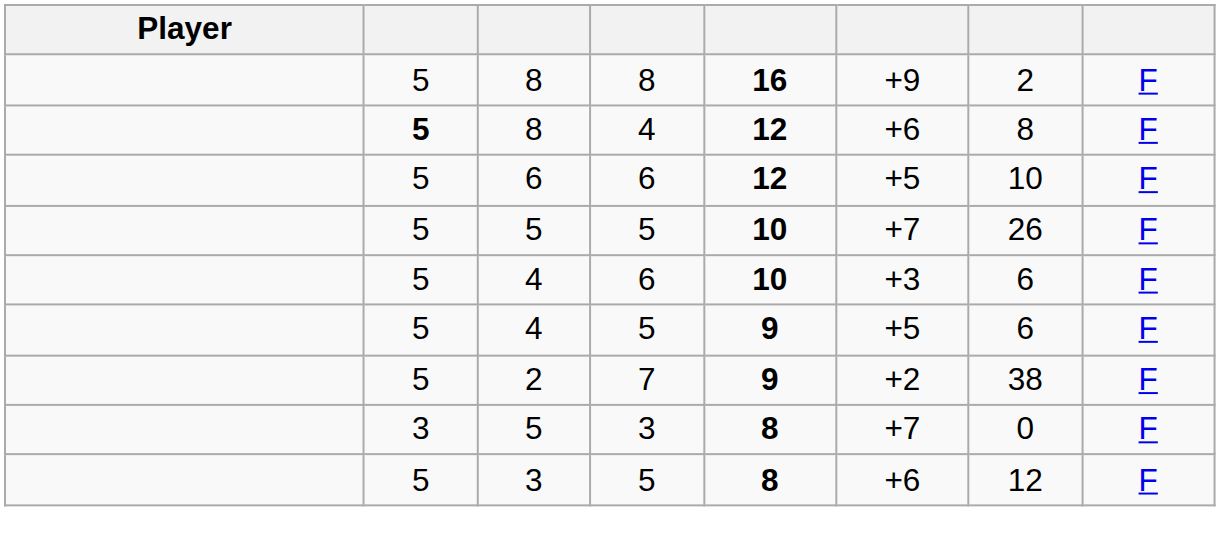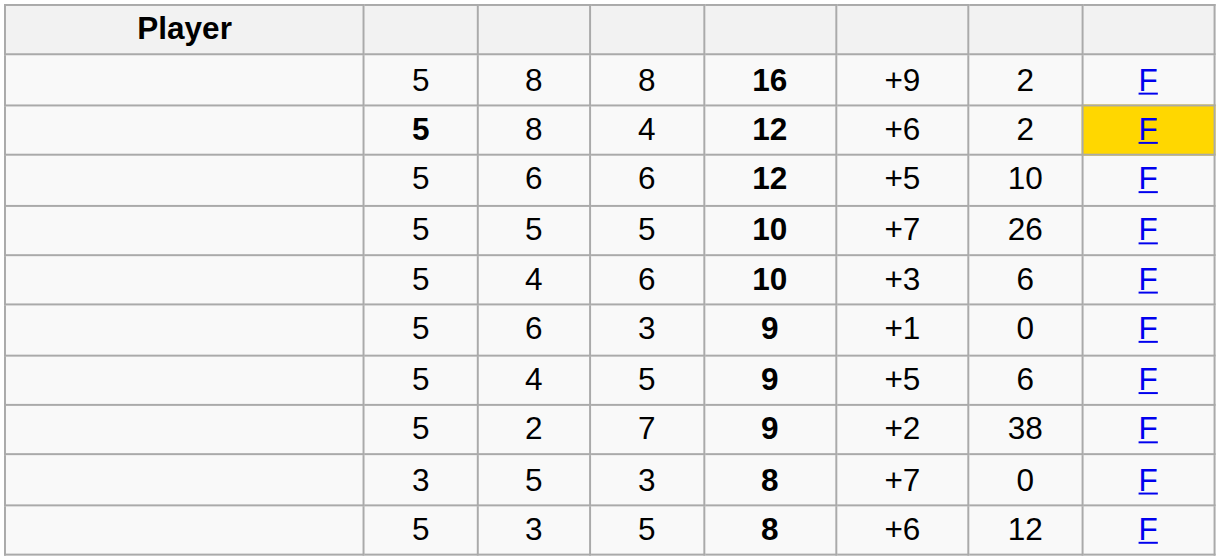8 / 4 | column 7: 8 -> 2
8 / 4 | column 8: no background -> gold background
+ row: 5 | 6 | 3 | 9 | +1 | 0 | F
